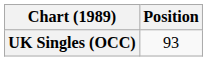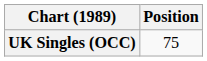UK Singles (OCC) | Position: 93 -> 75
